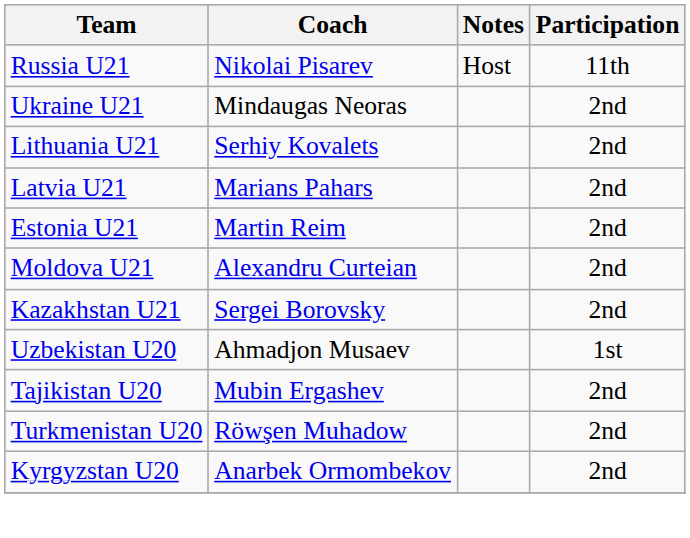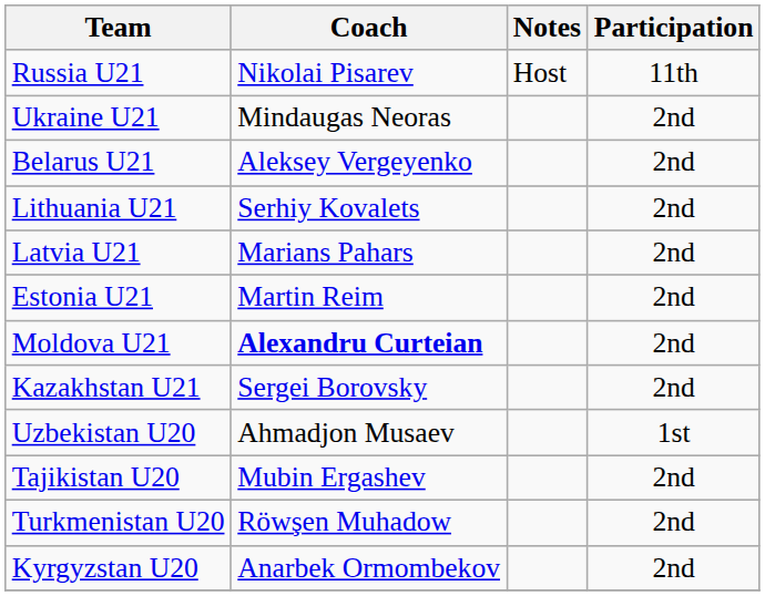+ row: Belarus U21 | Aleksey Vergeyenko | 2nd
Moldova U21 | Coach: normal -> bold
